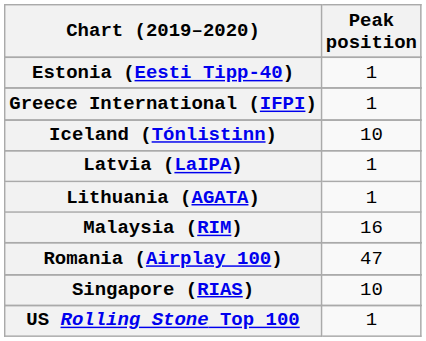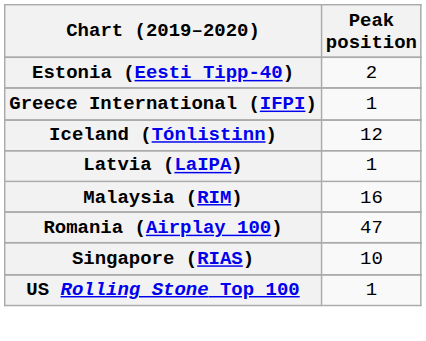Estonia (Eesti Tipp-40) | Peak position: 1 -> 2
Iceland (Tónlistinn) | Peak position: 10 -> 12
- row: Lithuania (AGATA) | 1
